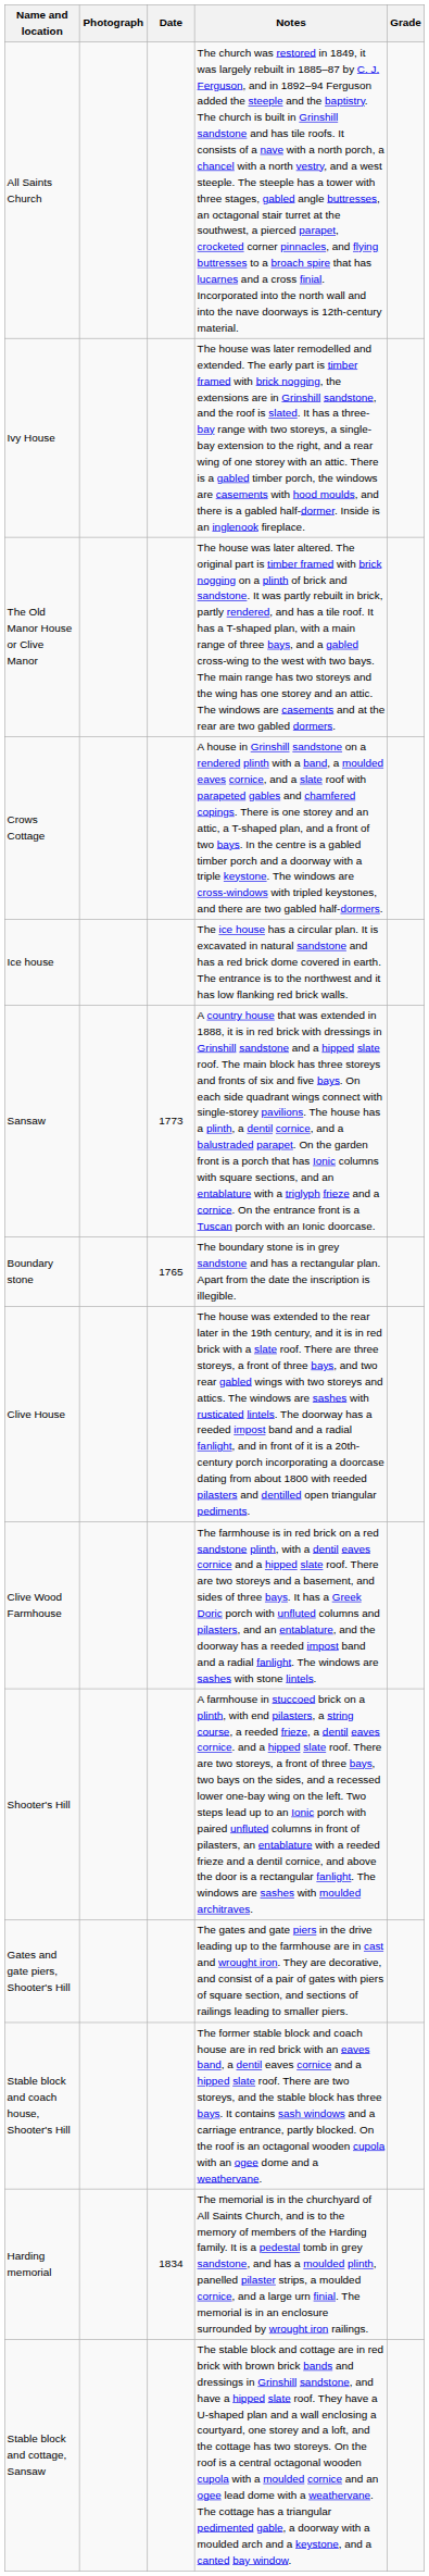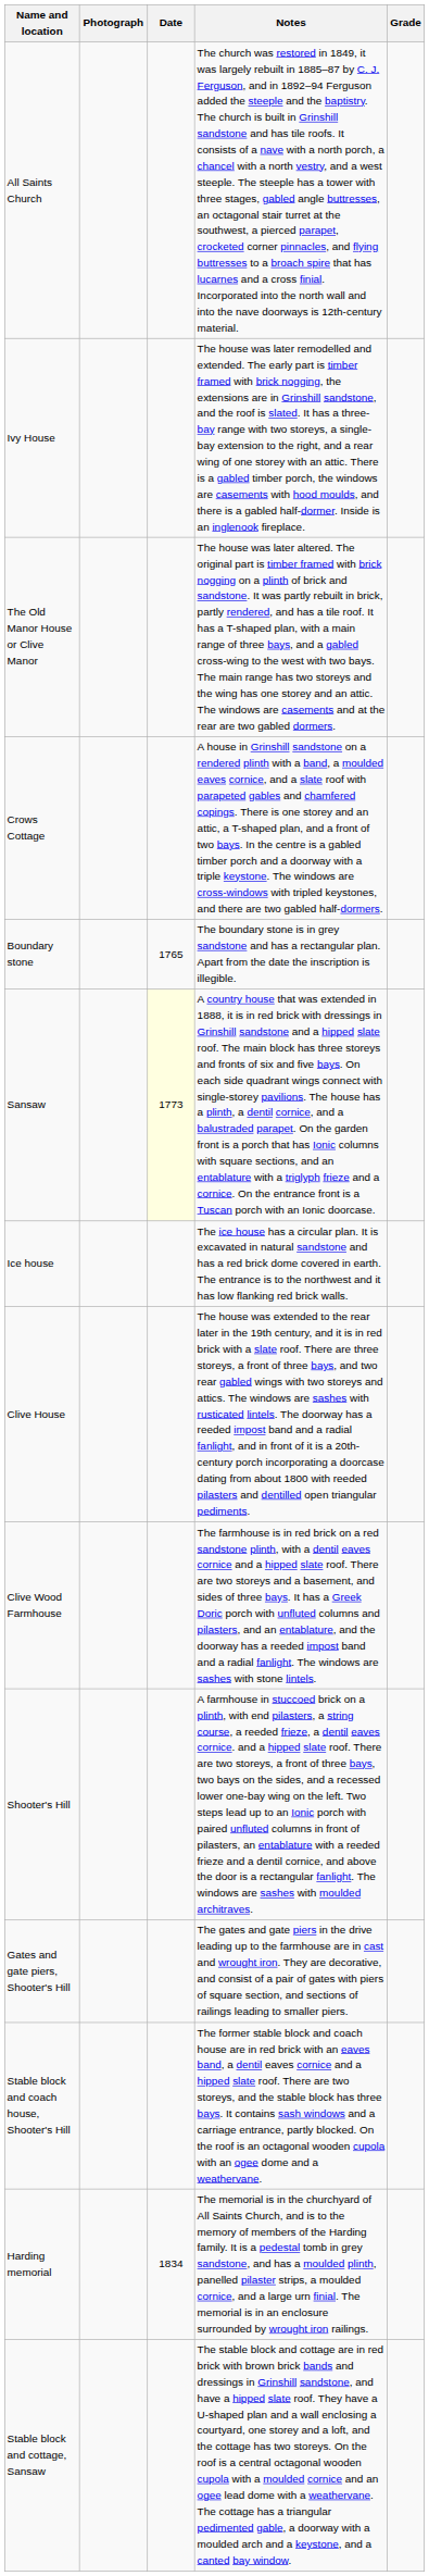rows swapped: Boundary stone <-> Ice house
Sansaw | Date: no background -> lightyellow background
